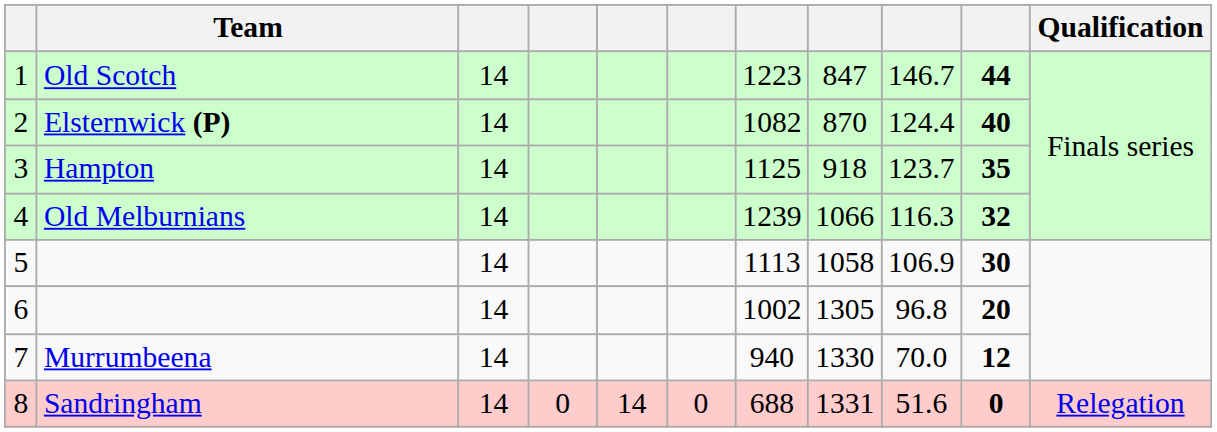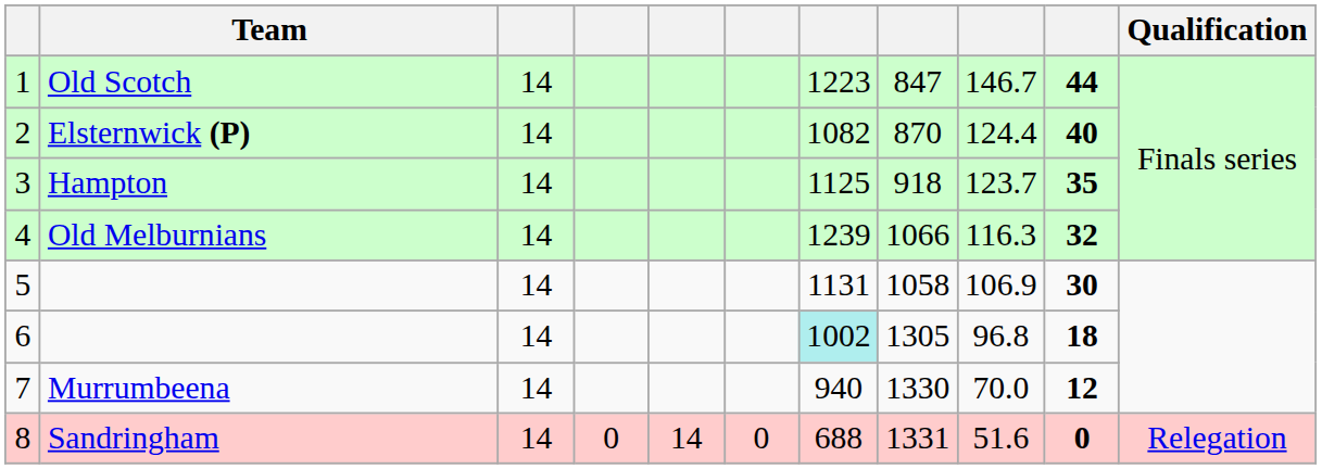5 | column 7: 1113 -> 1131
6 | column 7: no background -> paleturquoise background
6 | column 10: 20 -> 18
